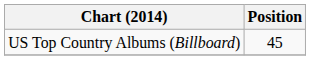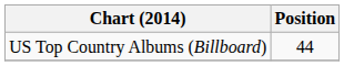US Top Country Albums (Billboard) | Position: 45 -> 44
